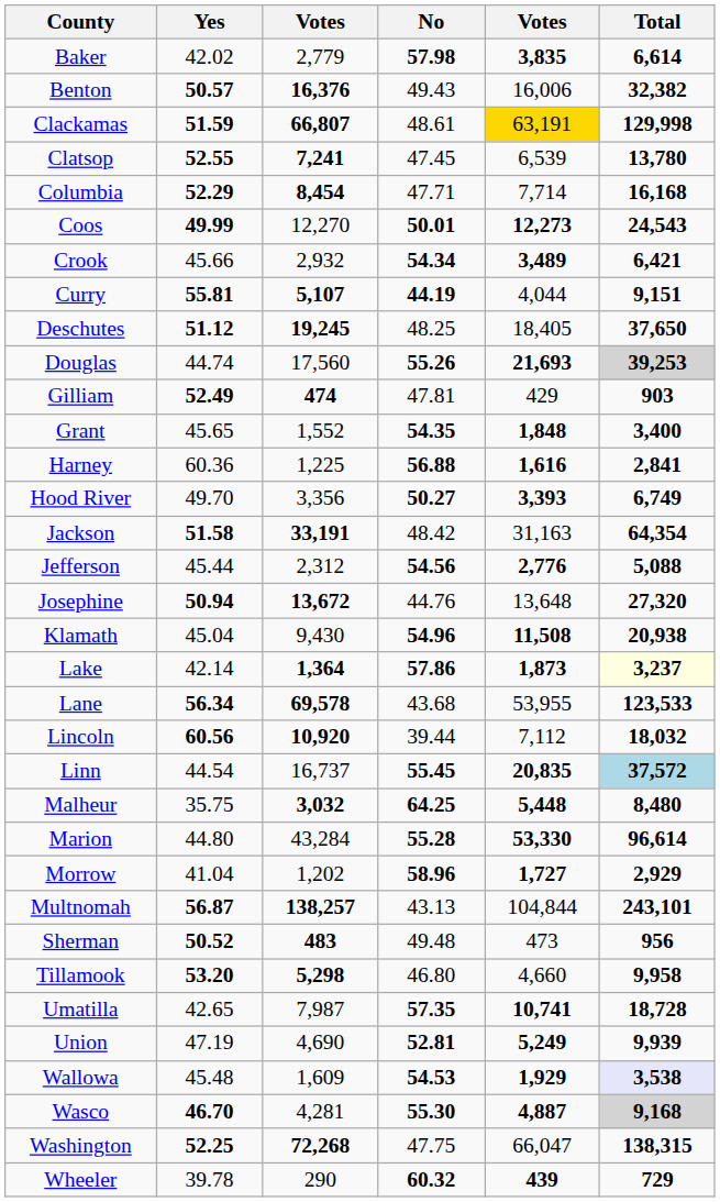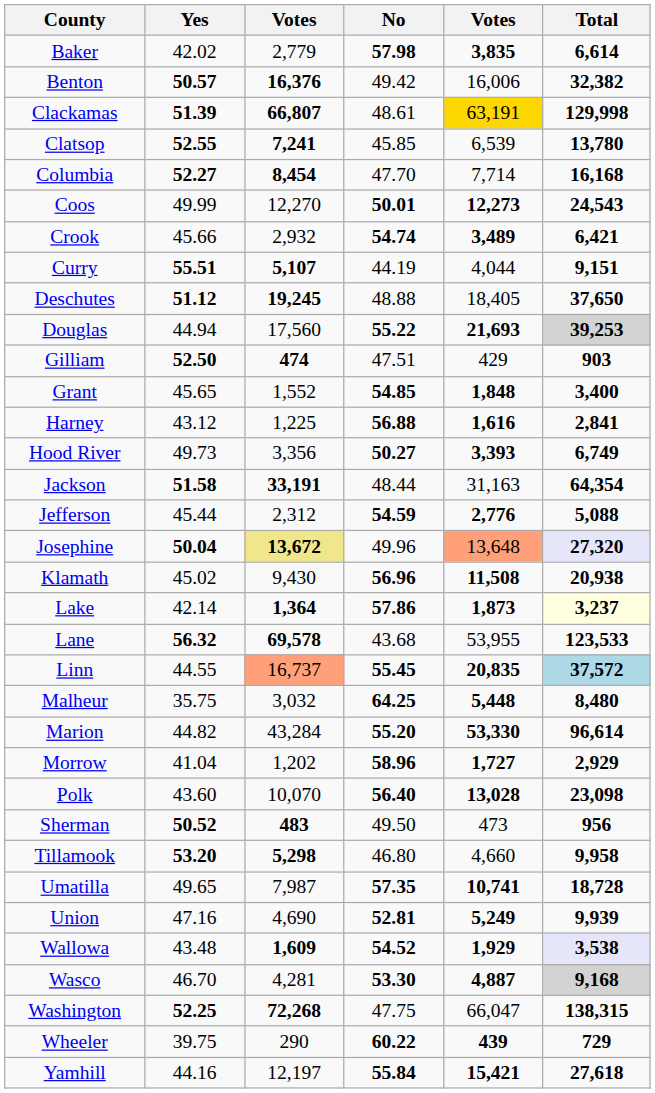Benton | No: 49.43 -> 49.42
Clackamas | Yes: 51.59 -> 51.39
Clatsop | No: 47.45 -> 45.85
Columbia | Yes: 52.29 -> 52.27
Columbia | No: 47.71 -> 47.70
Coos | Yes: bold -> normal
Crook | No: 54.34 -> 54.74
Curry | Yes: 55.81 -> 55.51
Curry | No: bold -> normal
Deschutes | No: 48.25 -> 48.88
Douglas | Yes: 44.74 -> 44.94
Douglas | No: 55.26 -> 55.22
Gilliam | Yes: 52.49 -> 52.50
Gilliam | No: 47.81 -> 47.51
Grant | No: 54.35 -> 54.85
Harney | Yes: 60.36 -> 43.12
Hood River | Yes: 49.70 -> 49.73
Jackson | No: 48.42 -> 48.44
Jefferson | No: 54.56 -> 54.59
Josephine | Yes: 50.94 -> 50.04
Josephine | column 3: no background -> khaki background
Josephine | No: 44.76 -> 49.96
Josephine | column 5: no background -> lightsalmon background
Josephine | Total: no background -> lavender background
Klamath | Yes: 45.04 -> 45.02
Klamath | No: 54.96 -> 56.96
Lane | Yes: 56.34 -> 56.32
- row: Lincoln | 60.56 | 10,920 | 39.44 | 7,112 | 18,032
Linn | Yes: 44.54 -> 44.55
Linn | column 3: no background -> lightsalmon background
Malheur | column 3: bold -> normal
Marion | Yes: 44.80 -> 44.82
Marion | No: 55.28 -> 55.20
- row: Multnomah | 56.87 | 138,257 | 43.13 | 104,844 | 243,101
+ row: Polk | 43.60 | 10,070 | 56.40 | 13,028 | 23,098
Sherman | No: 49.48 -> 49.50
Umatilla | Yes: 42.65 -> 49.65
Union | Yes: 47.19 -> 47.16
Wallowa | Yes: 45.48 -> 43.48
Wallowa | column 3: normal -> bold
Wallowa | No: 54.53 -> 54.52
Wasco | Yes: bold -> normal
Wasco | No: 55.30 -> 53.30
Wheeler | Yes: 39.78 -> 39.75
Wheeler | No: 60.32 -> 60.22
+ row: Yamhill | 44.16 | 12,197 | 55.84 | 15,421 | 27,618
